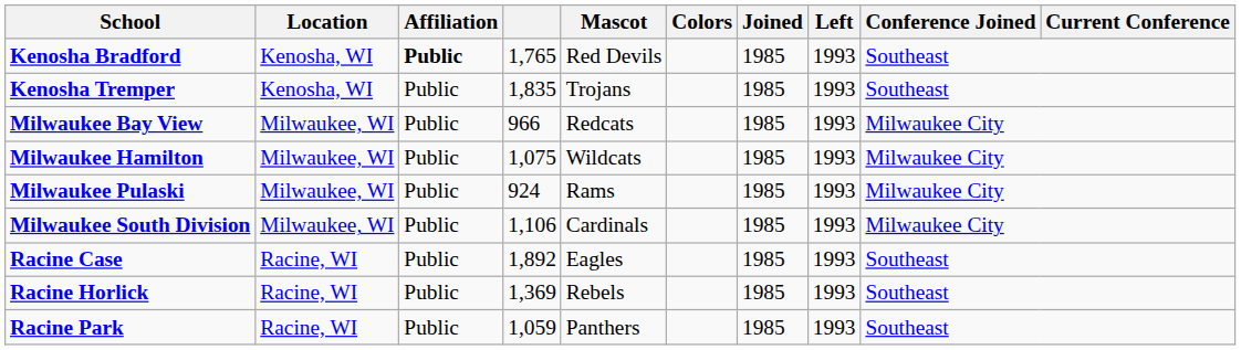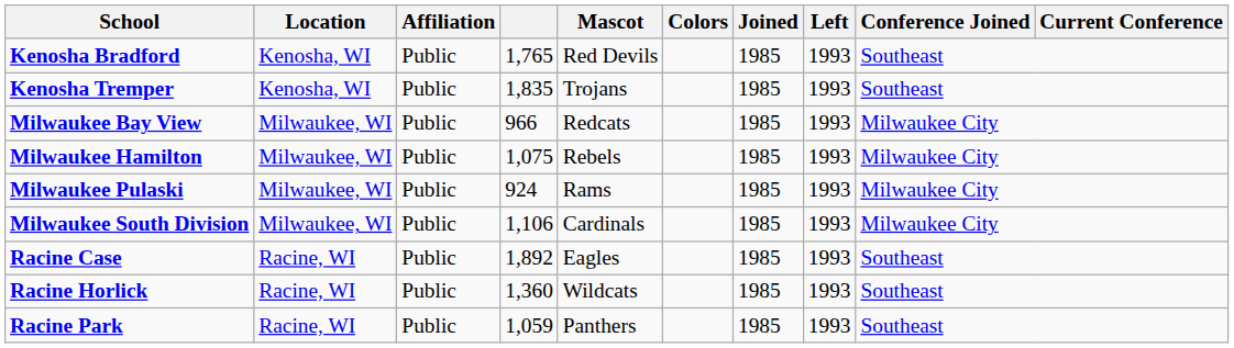Kenosha Bradford | Affiliation: bold -> normal
Milwaukee Hamilton | Mascot: Wildcats -> Rebels
Racine Horlick | column 4: 1,369 -> 1,360
Racine Horlick | Mascot: Rebels -> Wildcats
